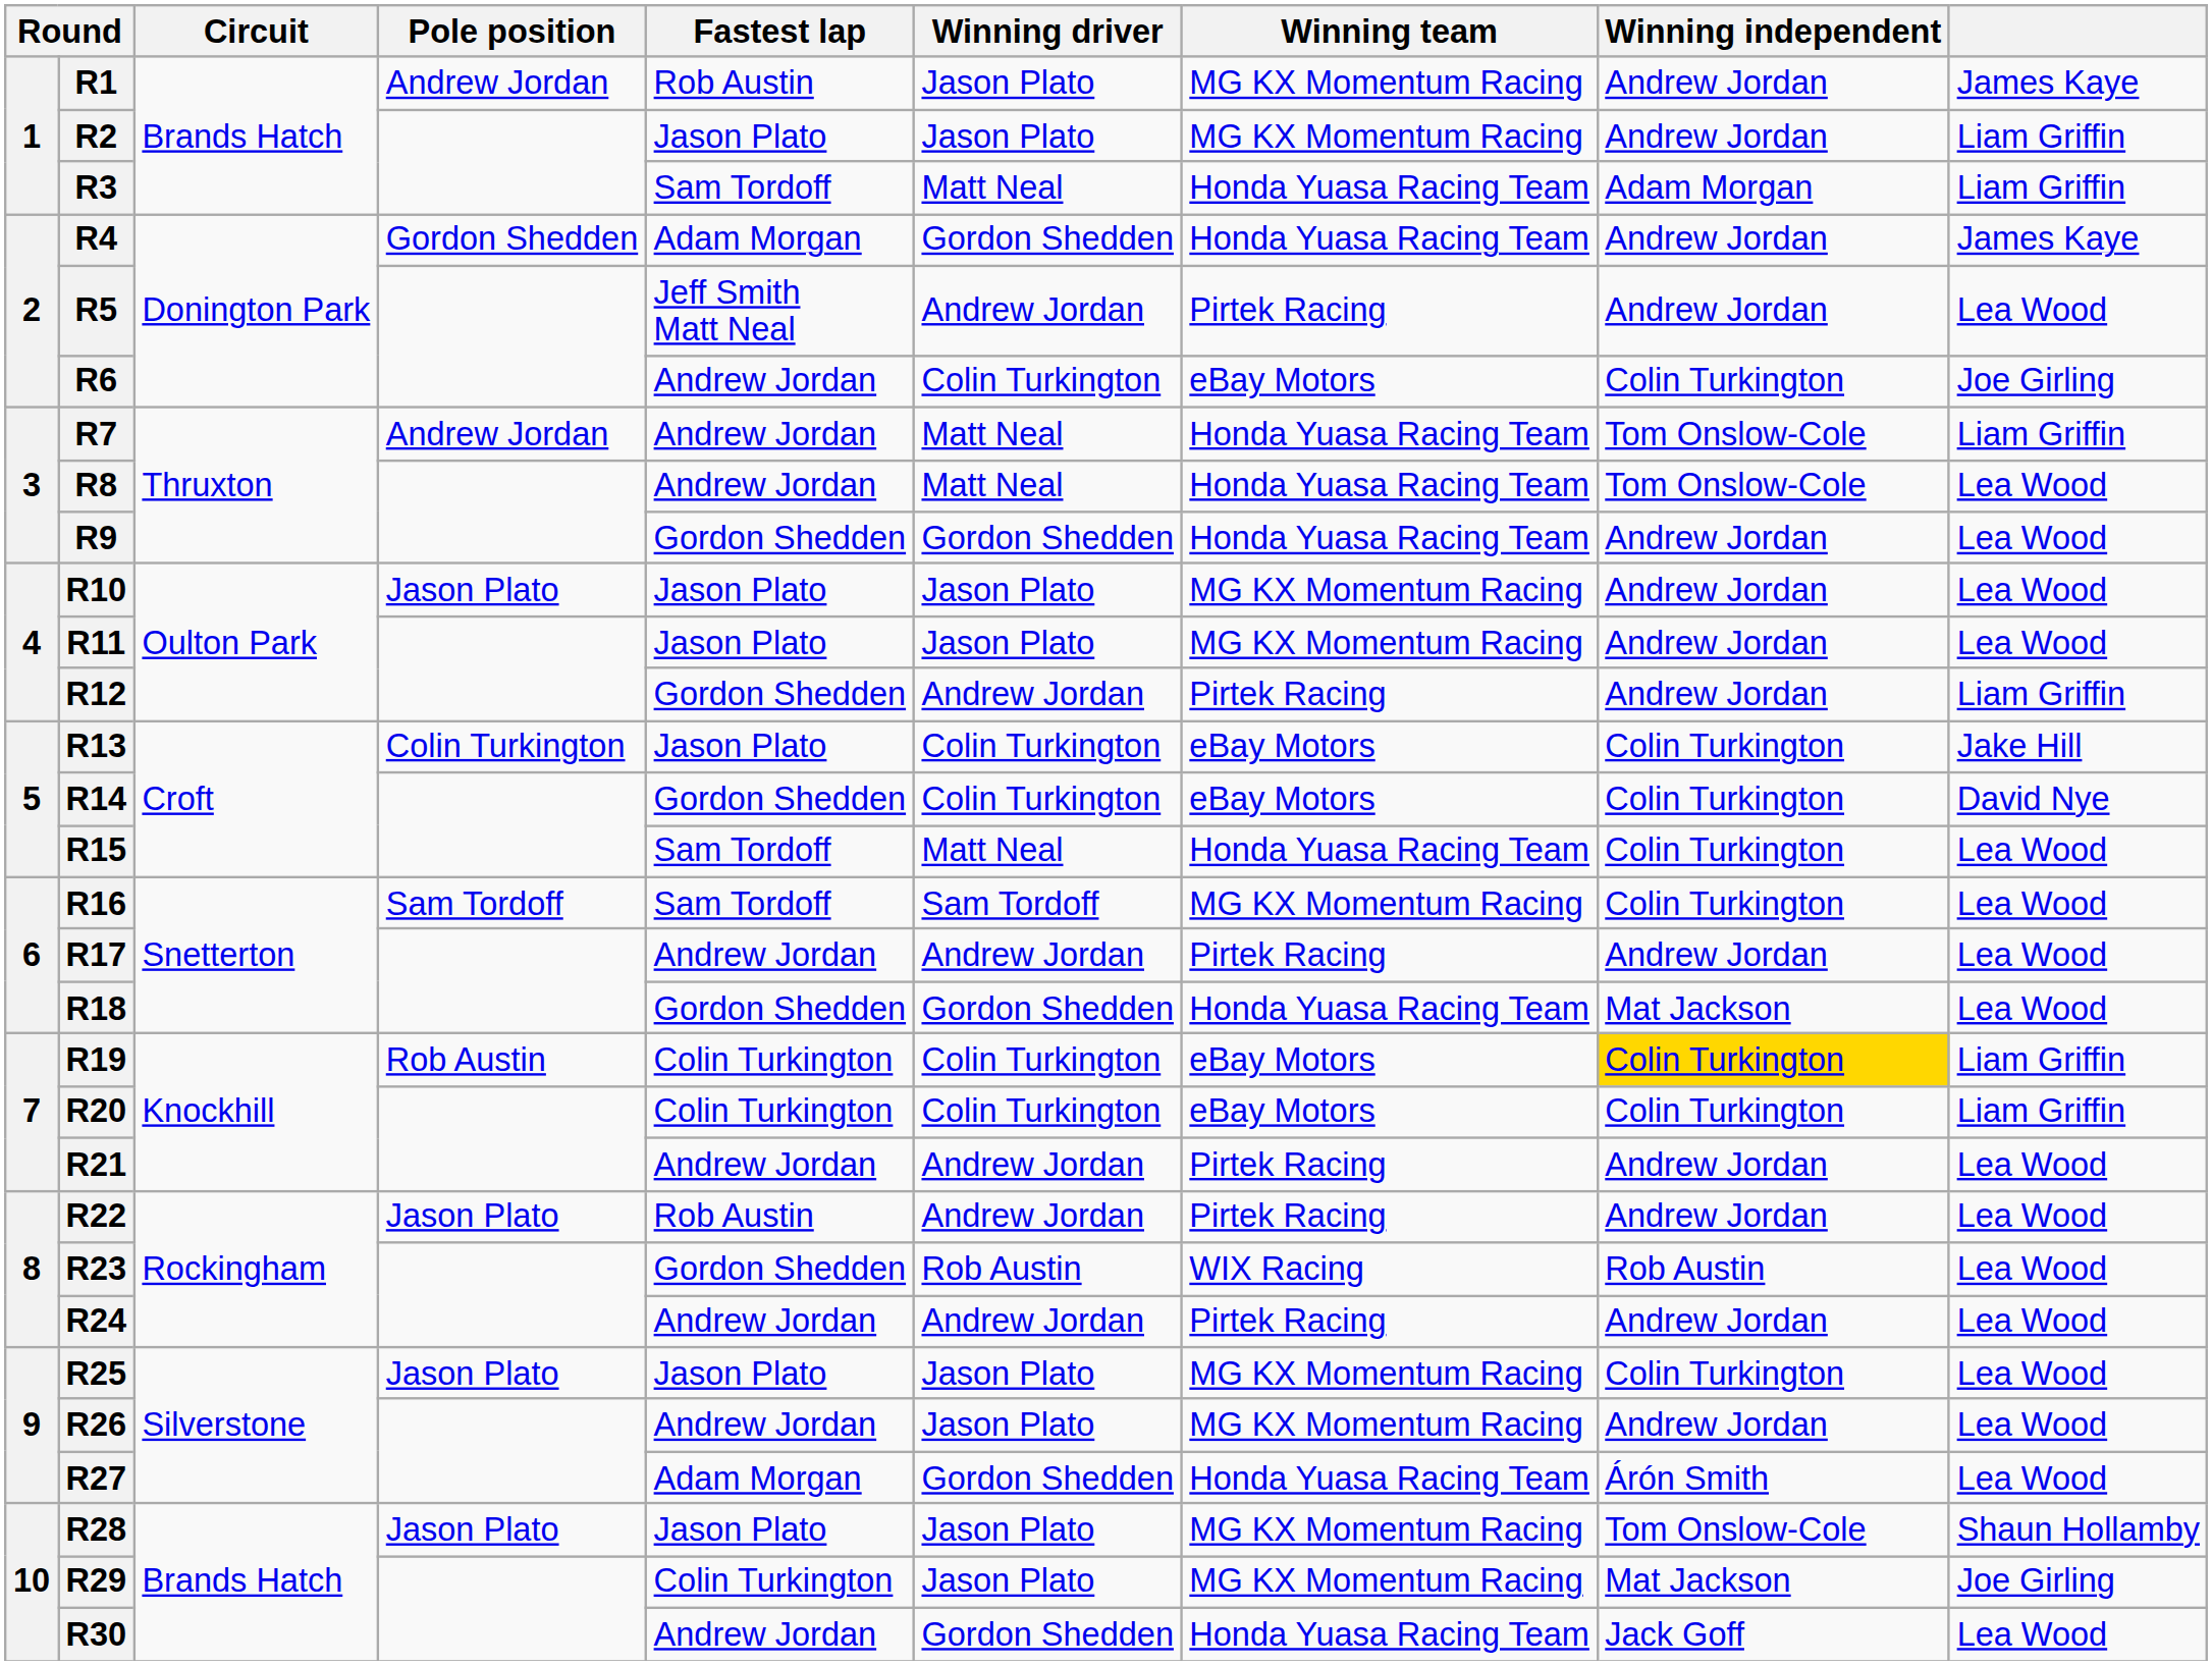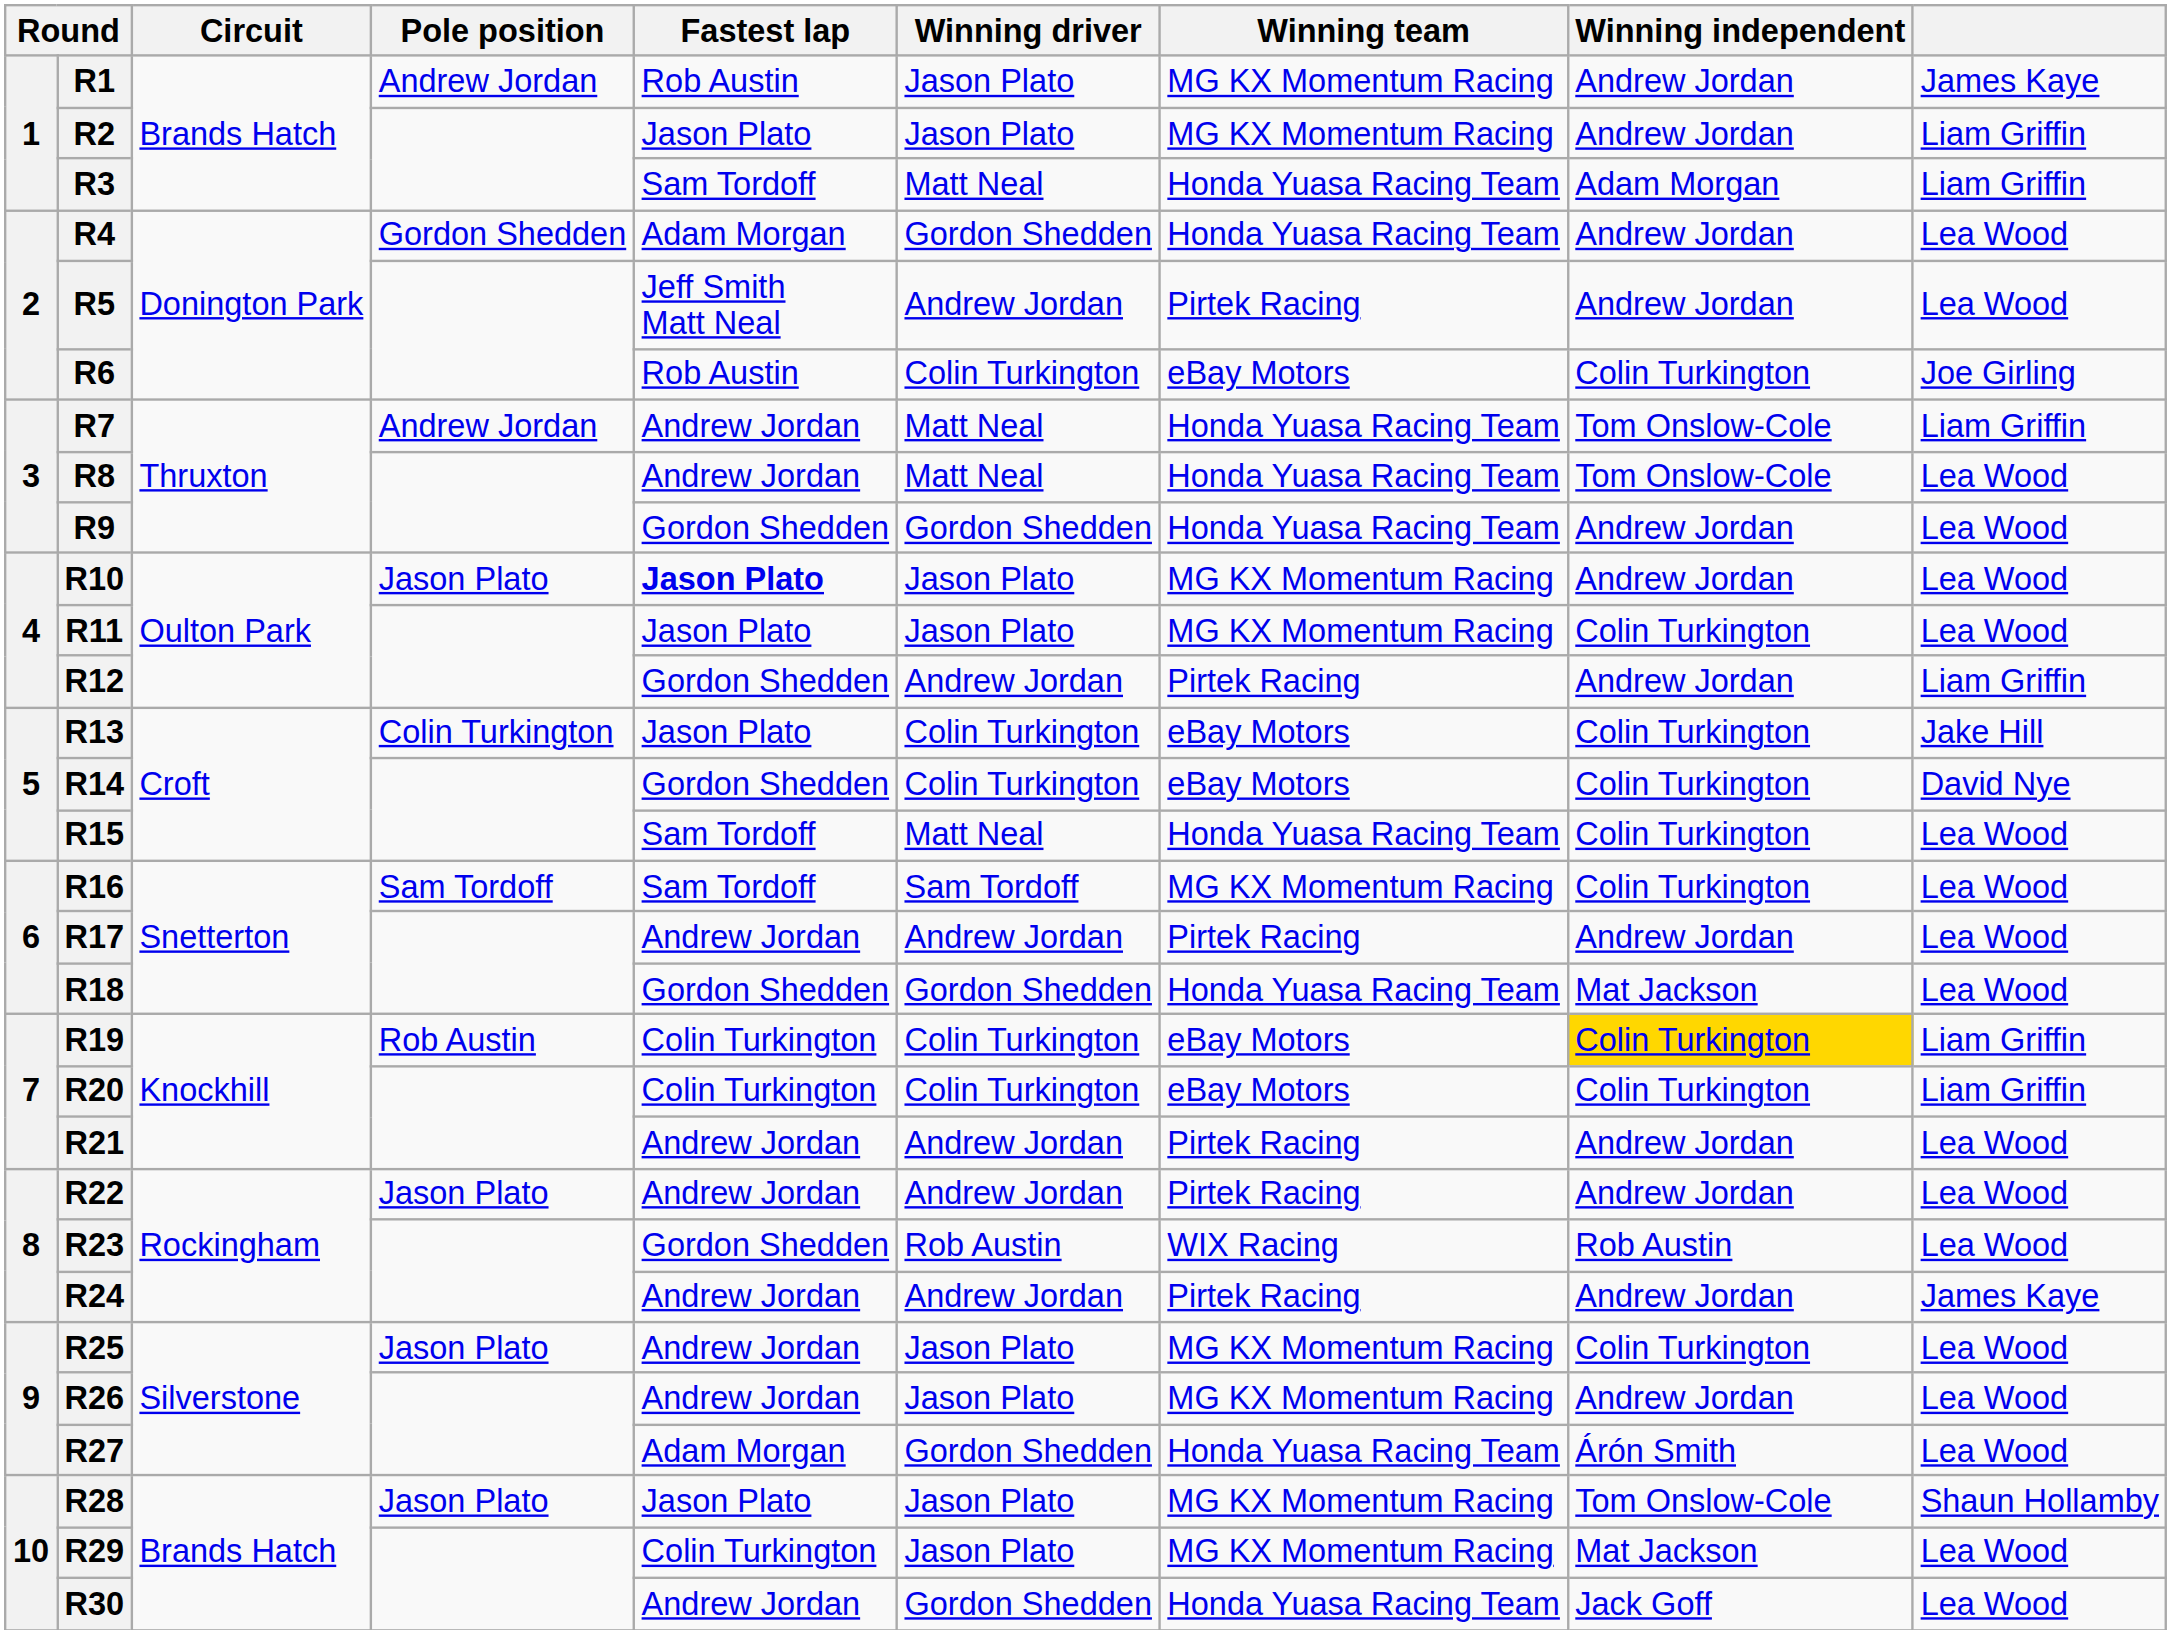R4 | column 9: James Kaye -> Lea Wood
R6 | Fastest lap: Andrew Jordan -> Rob Austin
R10 | Fastest lap: normal -> bold
R11 | Winning independent: Andrew Jordan -> Colin Turkington
R22 | Fastest lap: Rob Austin -> Andrew Jordan
R24 | column 9: Lea Wood -> James Kaye
R25 | Fastest lap: Jason Plato -> Andrew Jordan
R29 | column 9: Joe Girling -> Lea Wood
